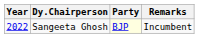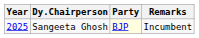Sangeeta Ghosh | Year: 2022 -> 2025
